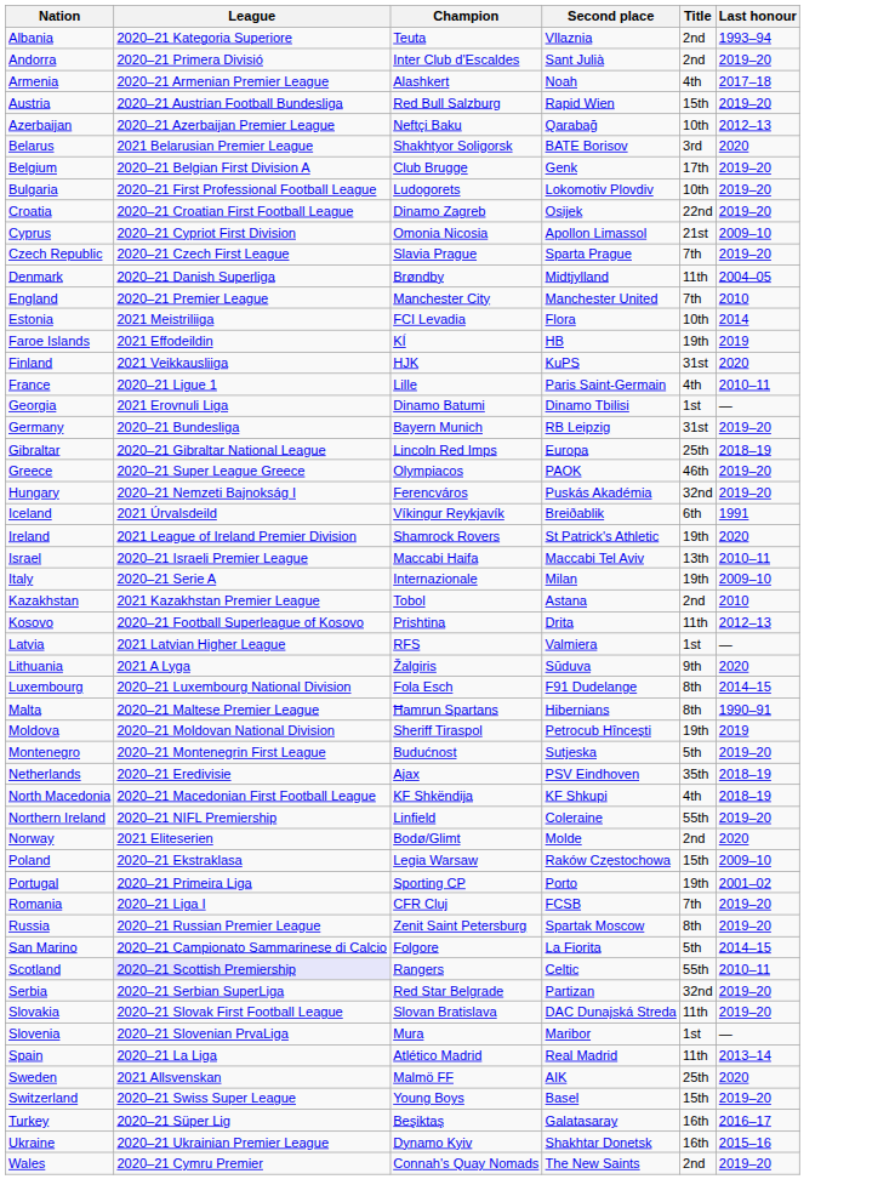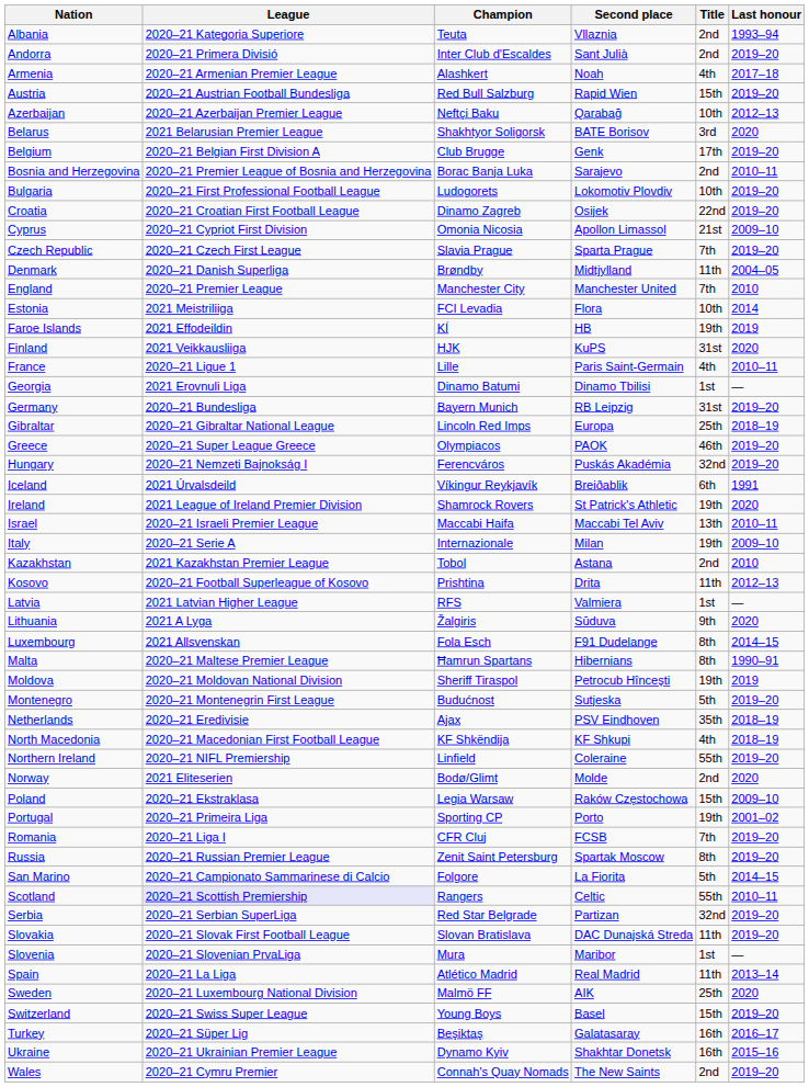+ row: Bosnia and Herzegovina | 2020–21 Premier League of Bosnia and Herzegovina | Borac Banja Luka | Sarajevo | 2nd | 2010–11
Luxembourg | League: 2020–21 Luxembourg National Division -> 2021 Allsvenskan
Sweden | League: 2021 Allsvenskan -> 2020–21 Luxembourg National Division
